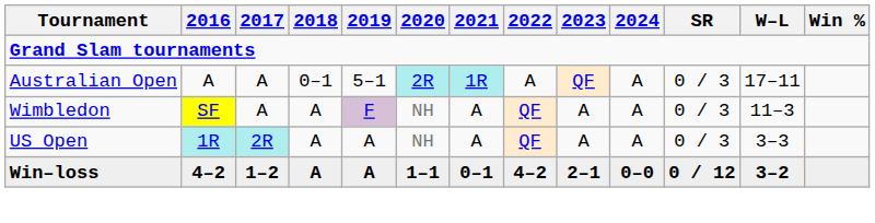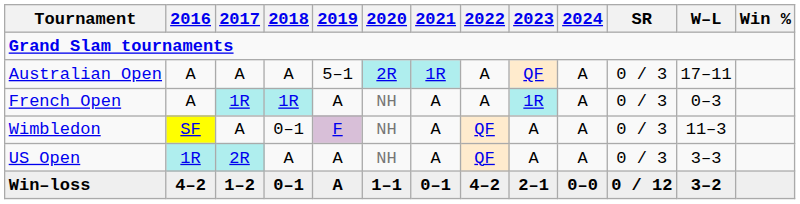Australian Open | 2018: 0–1 -> A
+ row: French Open | A | 1R | 1R | A | NH | A | A | 1R | A | 0 / 3 | 0–3
Wimbledon | 2018: A -> 0–1
Win–loss | 2018: A -> 0–1
